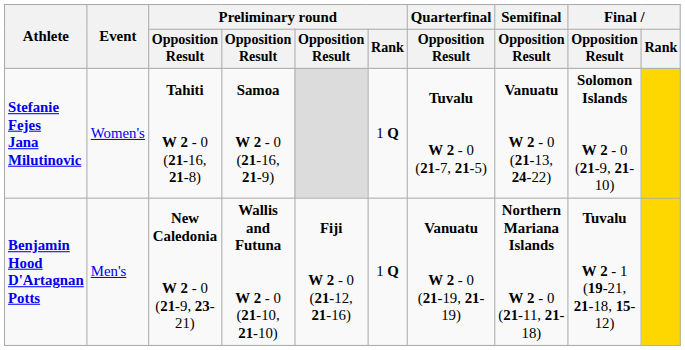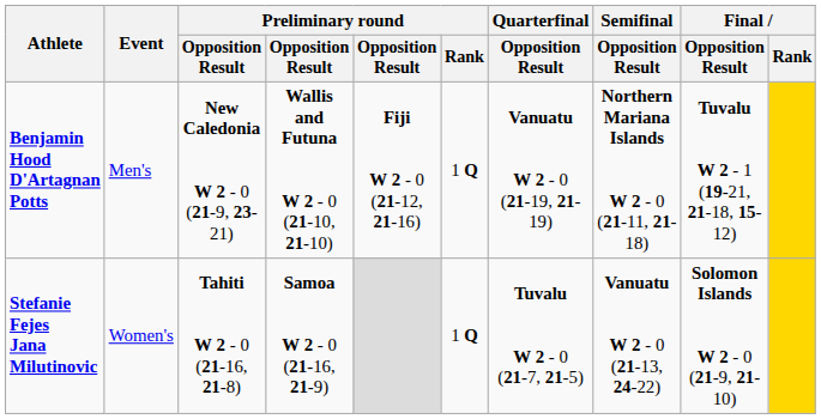rows swapped: Benjamin Hood D'Artagnan Potts <-> Stefanie Fejes Jana Milutinovic
